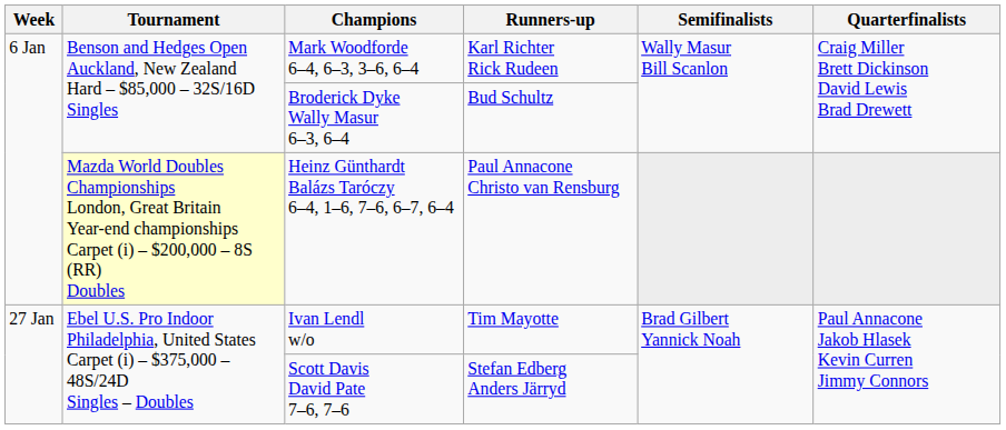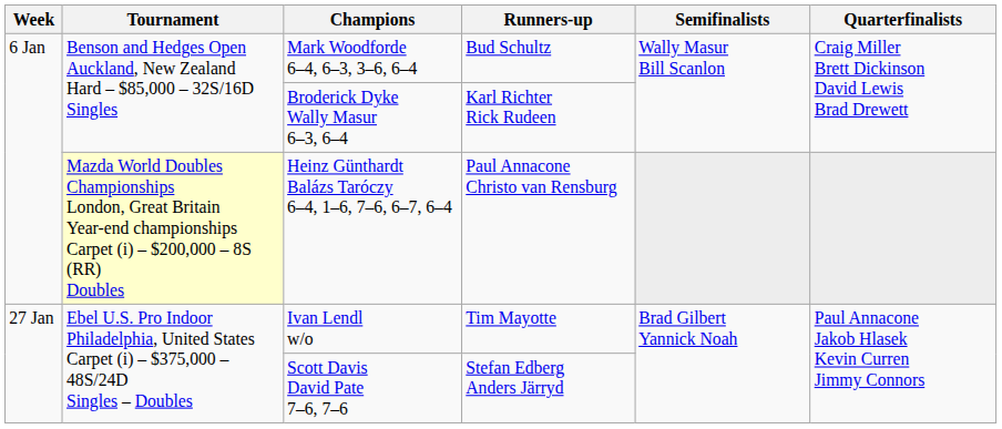Mark Woodforde 6–4, 6–3, 3–6, 6–4 | Runners-up: Karl Richter Rick Rudeen -> Bud Schultz
Broderick Dyke Wally Masur 6–3, 6–4 | Runners-up: Bud Schultz -> Karl Richter Rick Rudeen
